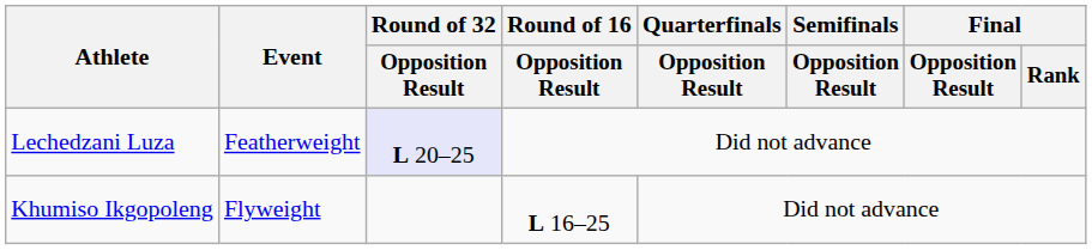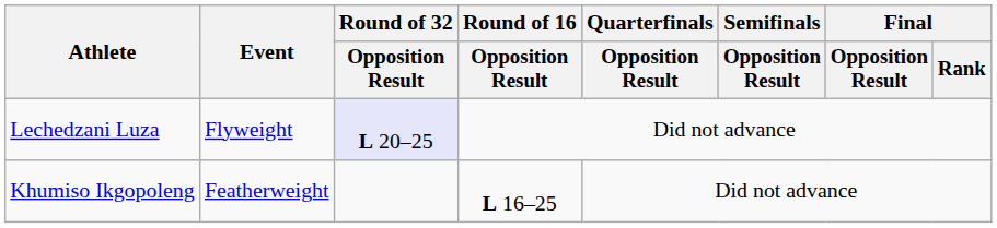Lechedzani Luza | Event: Featherweight -> Flyweight
Khumiso Ikgopoleng | Event: Flyweight -> Featherweight
